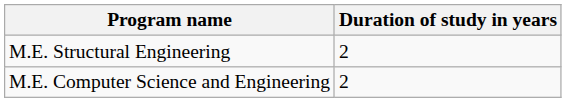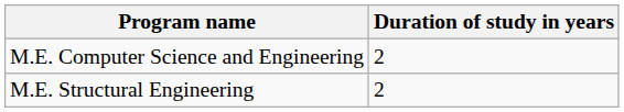rows swapped: M.E. Computer Science and Engineering <-> M.E. Structural Engineering
